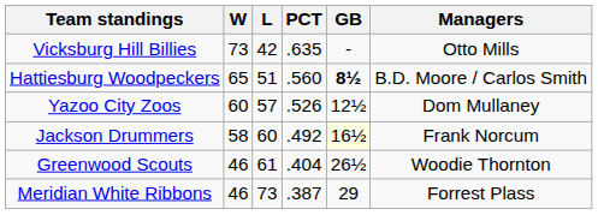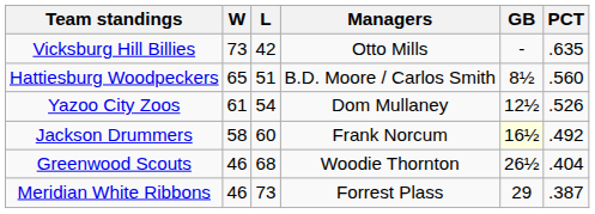columns swapped: PCT <-> Managers
Hattiesburg Woodpeckers | GB: bold -> normal
Yazoo City Zoos | W: 60 -> 61
Yazoo City Zoos | L: 57 -> 54
Greenwood Scouts | L: 61 -> 68
